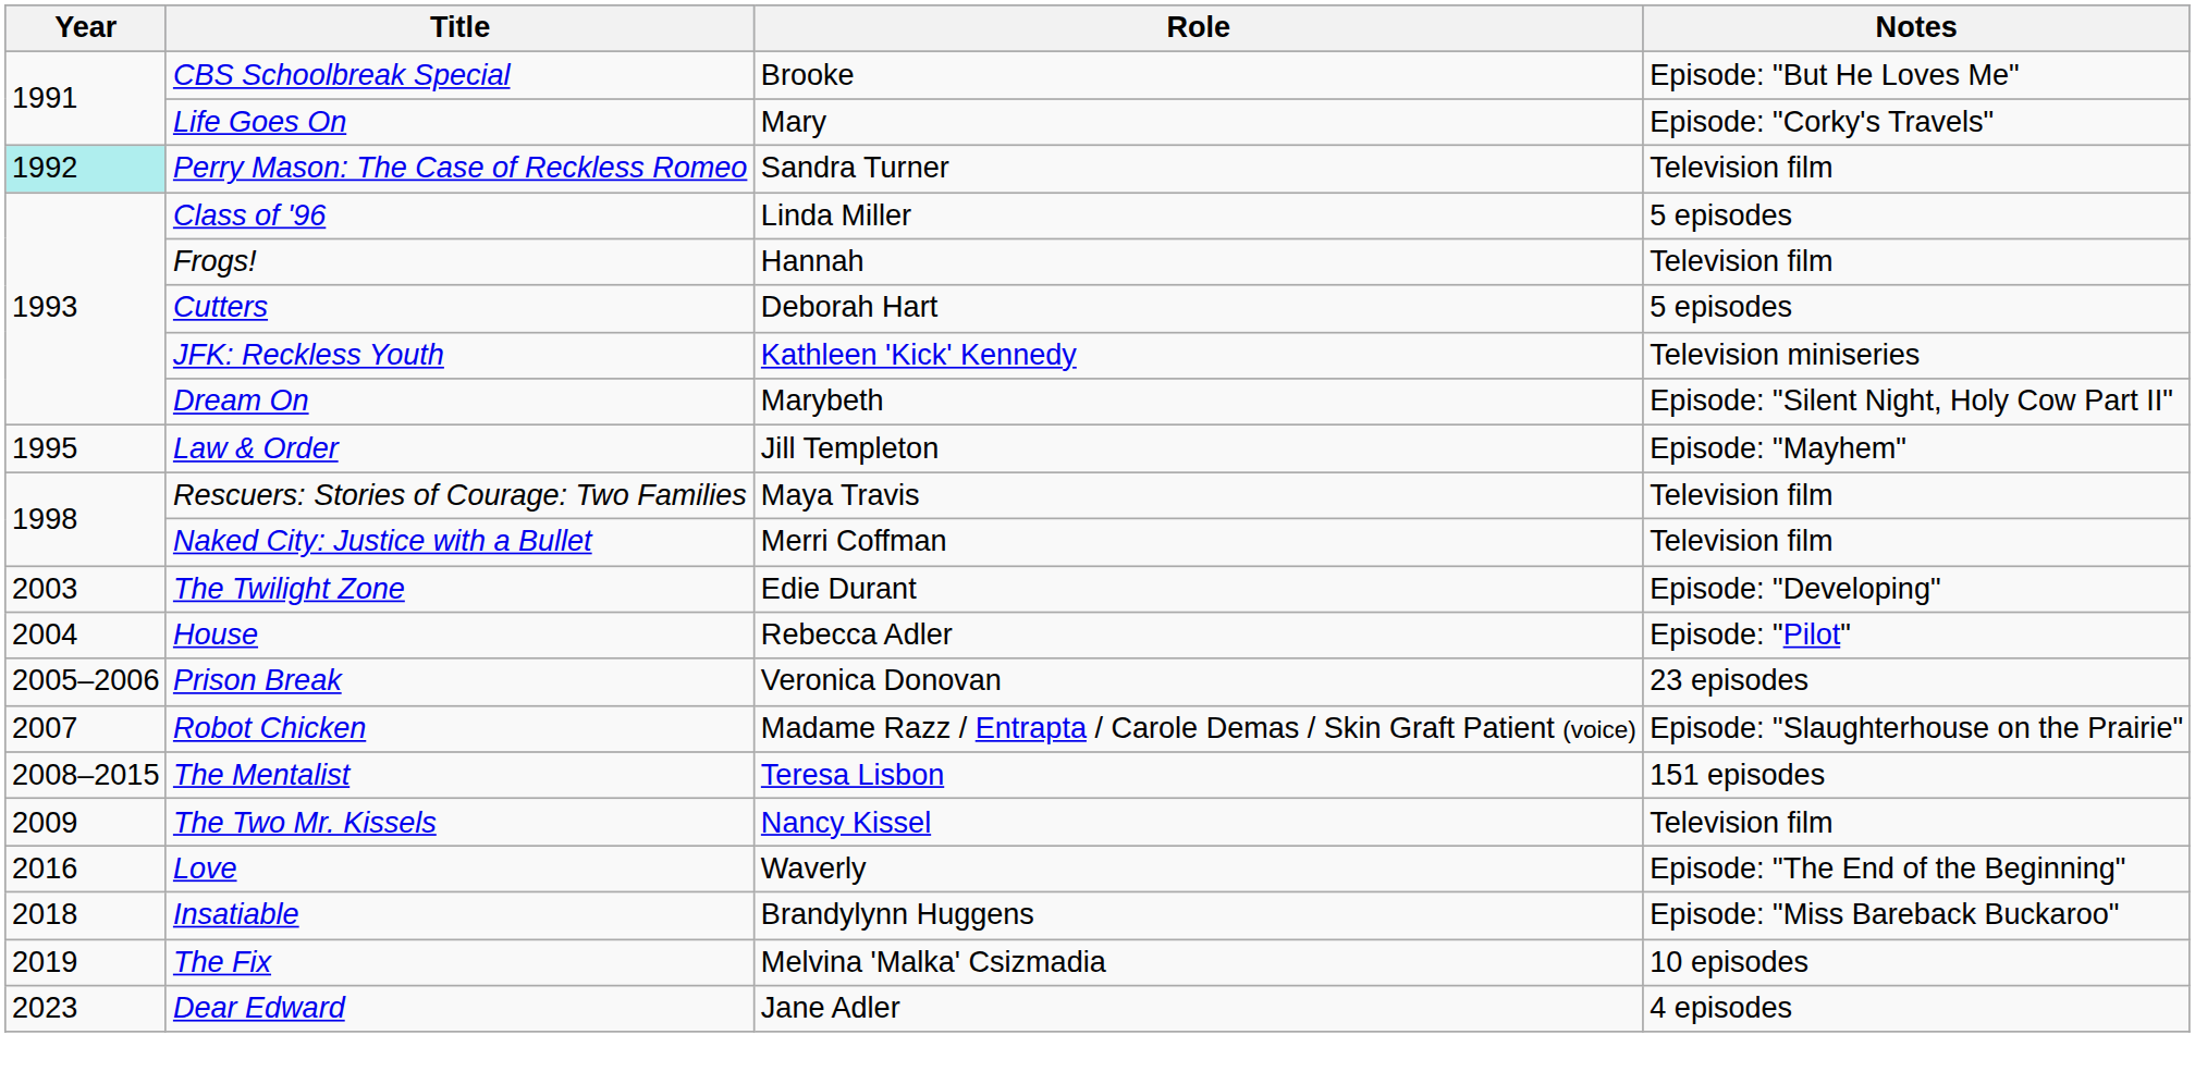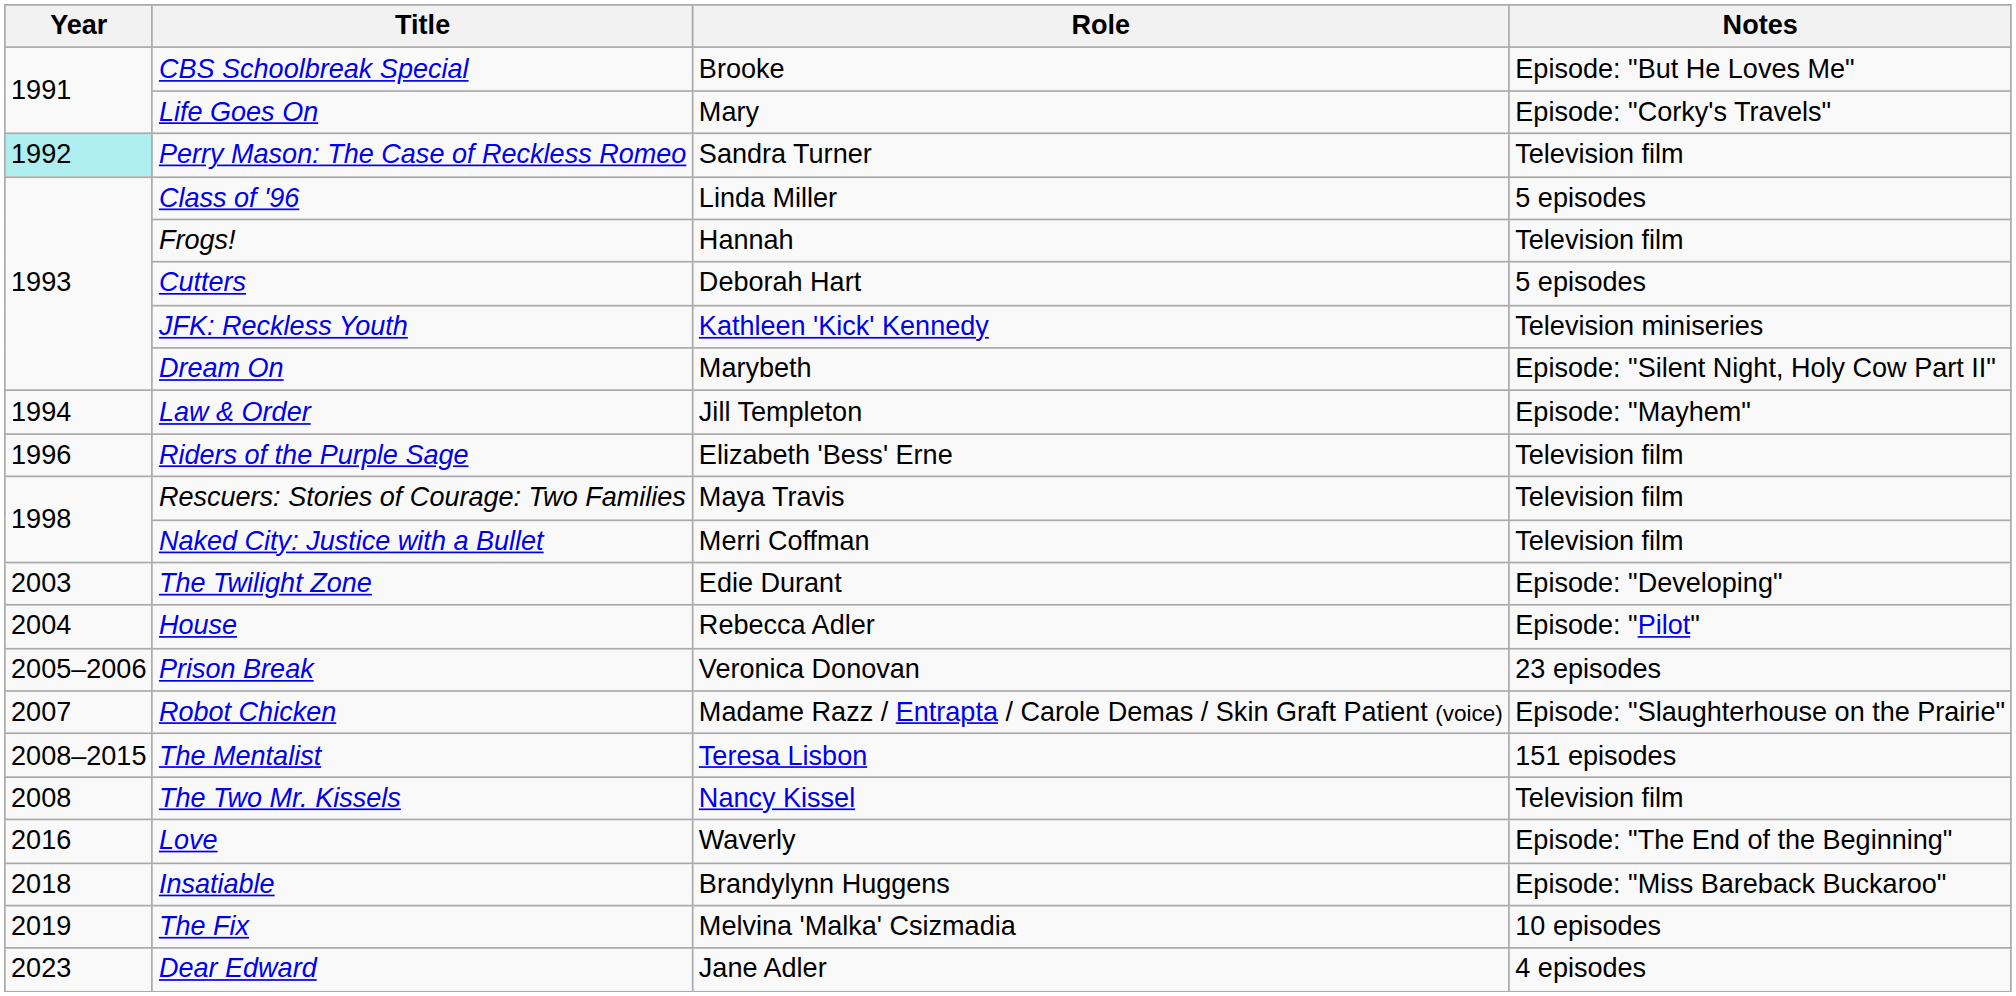Law & Order | Year: 1995 -> 1994
+ row: 1996 | Riders of the Purple Sage | Elizabeth 'Bess' Erne | Television film
The Two Mr. Kissels | Year: 2009 -> 2008
